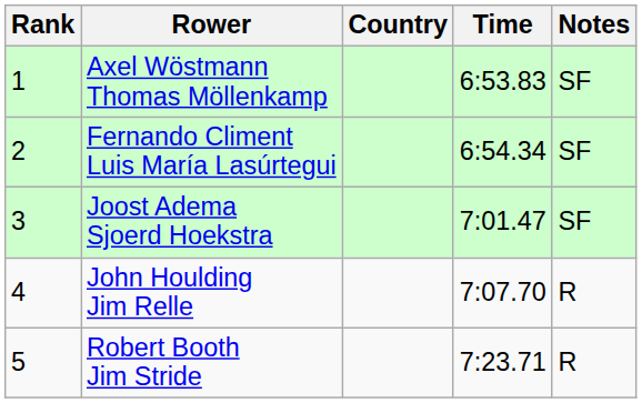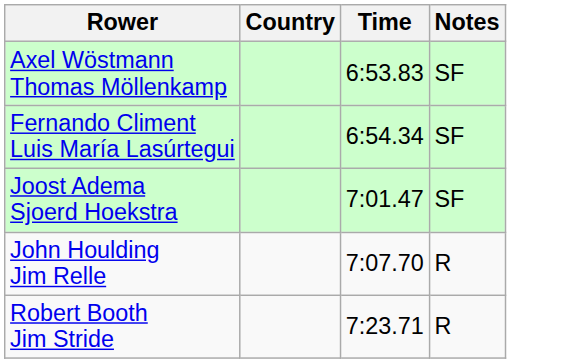- column: Rank | 1 | 2 | 3 | 4 | 5
